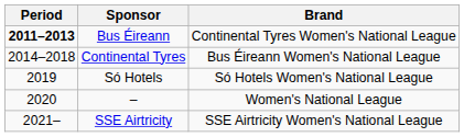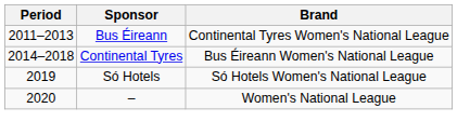Bus Éireann | Period: bold -> normal
- row: 2021– | SSE Airtricity | SSE Airtricity Women's National League
